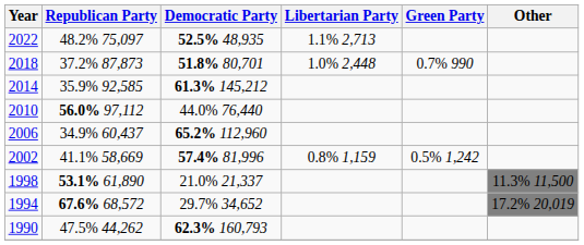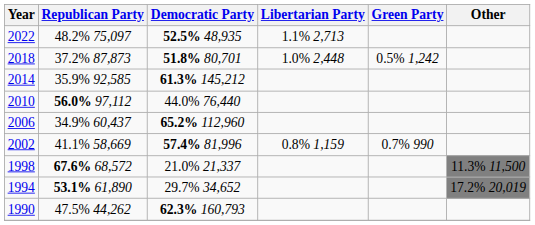2018 | Green Party: 0.7% 990 -> 0.5% 1,242
2002 | Green Party: 0.5% 1,242 -> 0.7% 990
1998 | Republican Party: 53.1% 61,890 -> 67.6% 68,572
1994 | Republican Party: 67.6% 68,572 -> 53.1% 61,890
